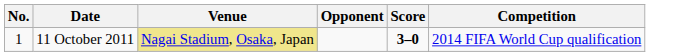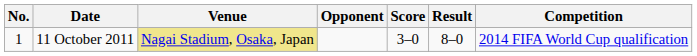+ column: Result | 8–0
11 October 2011 | Score: bold -> normal
